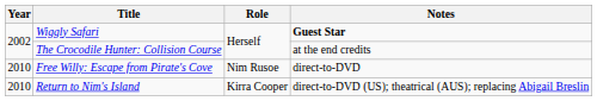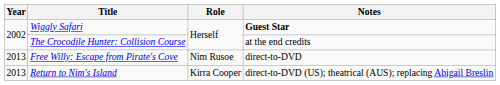Free Willy: Escape from Pirate's Cove | Year: 2010 -> 2013
Return to Nim's Island | Year: 2010 -> 2013
